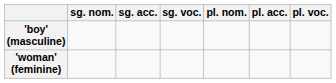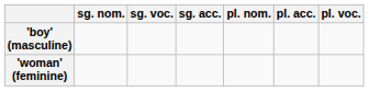columns swapped: sg. acc. <-> sg. voc.
